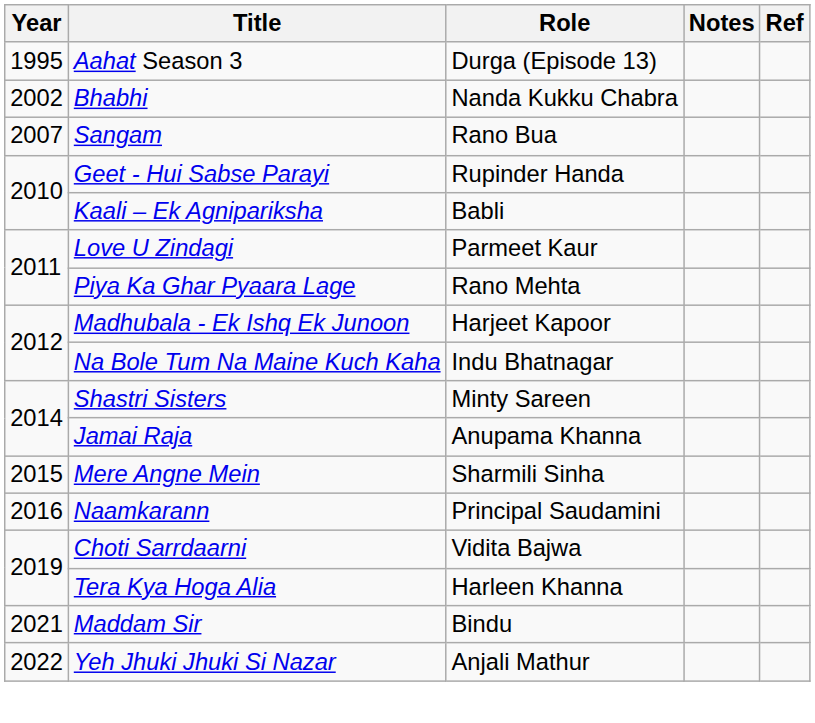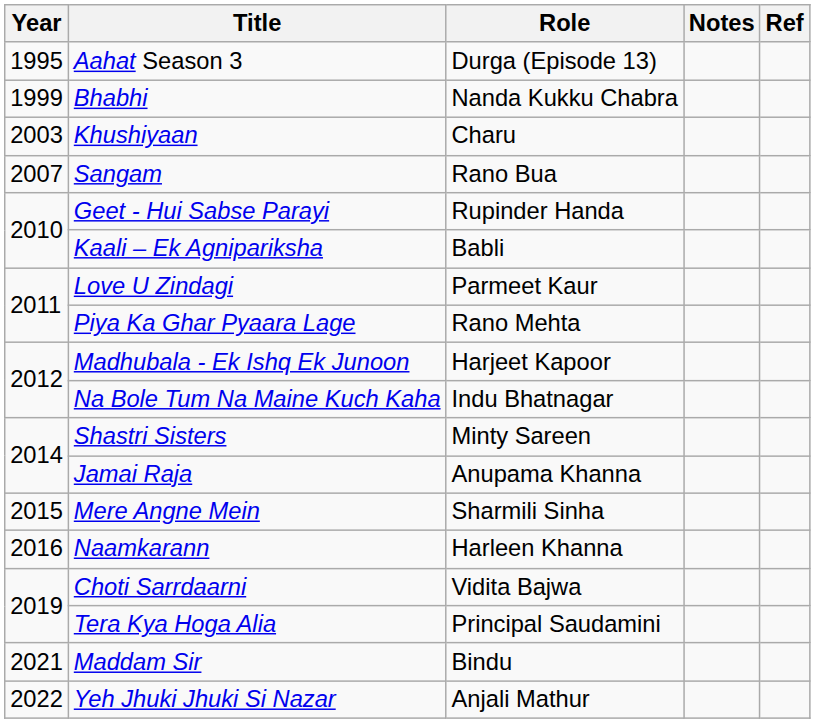Bhabhi | Year: 2002 -> 1999
+ row: 2003 | Khushiyaan | Charu
Naamkarann | Role: Principal Saudamini -> Harleen Khanna
Tera Kya Hoga Alia | Role: Harleen Khanna -> Principal Saudamini
